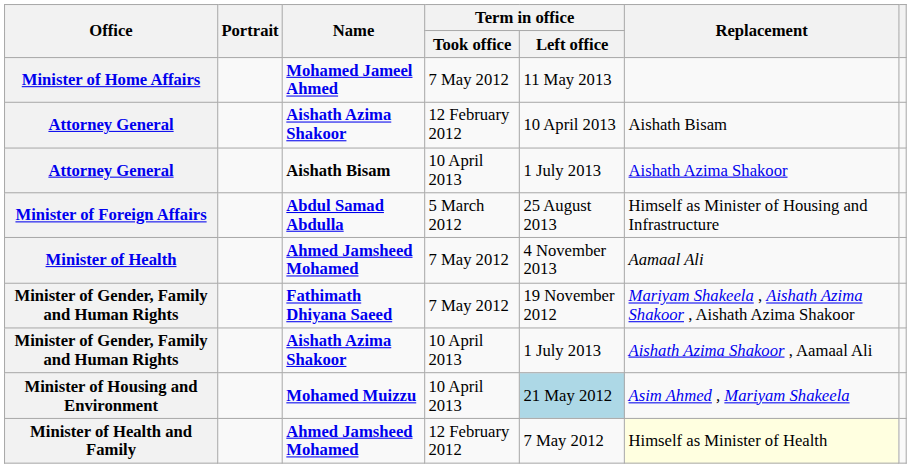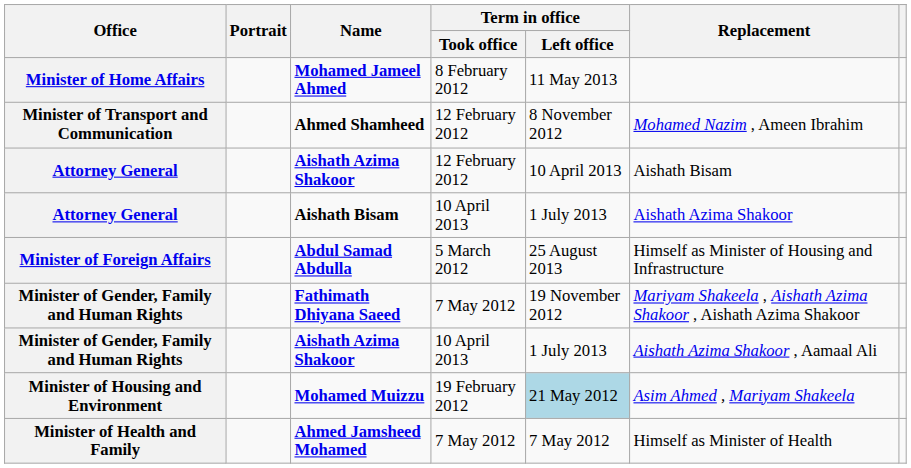Minister of Home Affairs | Term in office / Took office: 7 May 2012 -> 8 February 2012
+ row: Minister of Transport and Communication | Ahmed Shamheed | 12 February 2012 | 8 November 2012 | Mohamed Nazim , Ameen Ibrahim
- row: Minister of Health | Ahmed Jamsheed Mohamed | 7 May 2012 | 4 November 2013 | Aamaal Ali
Minister of Housing and Environment | Term in office / Took office: 10 April 2013 -> 19 February 2012
Minister of Health and Family | Term in office / Took office: 12 February 2012 -> 7 May 2012
Minister of Health and Family | Replacement: lightyellow background -> no background
